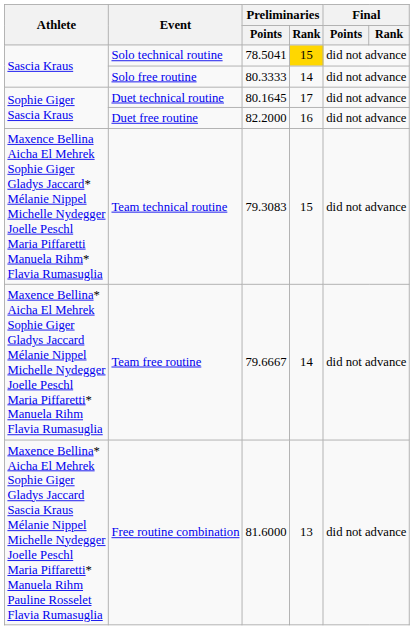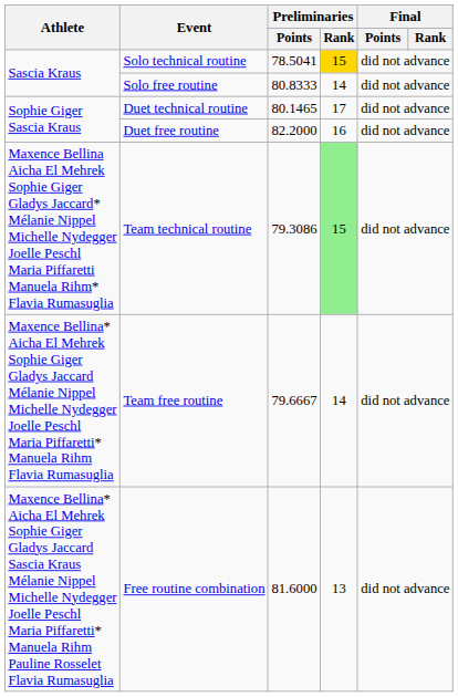Solo free routine | Preliminaries / Points: 80.3333 -> 80.8333
Duet technical routine | Preliminaries / Points: 80.1645 -> 80.1465
Team technical routine | Preliminaries / Points: 79.3083 -> 79.3086
Team technical routine | Preliminaries / Rank: no background -> lightgreen background
